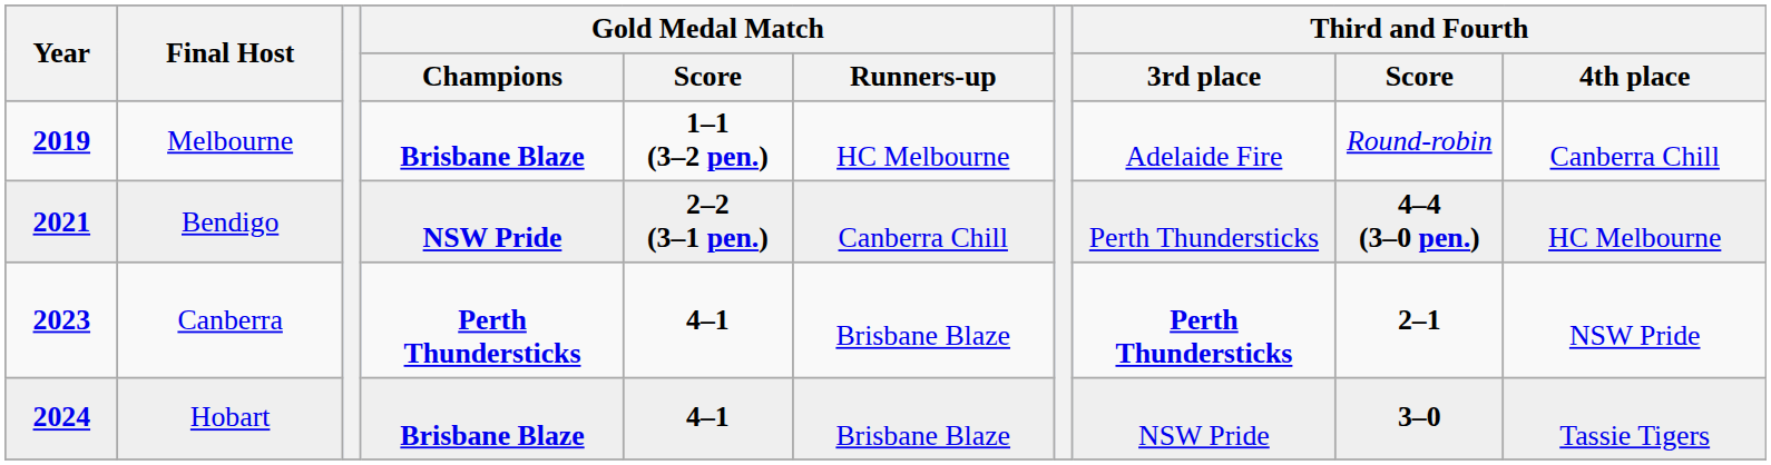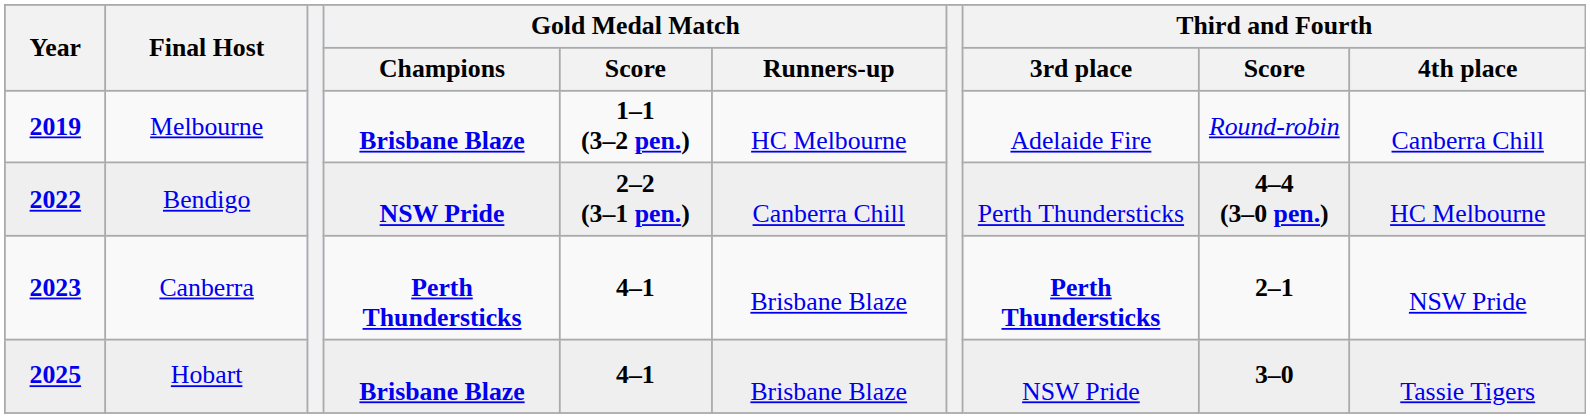Bendigo | Year: 2021 -> 2022
Hobart | Year: 2024 -> 2025
